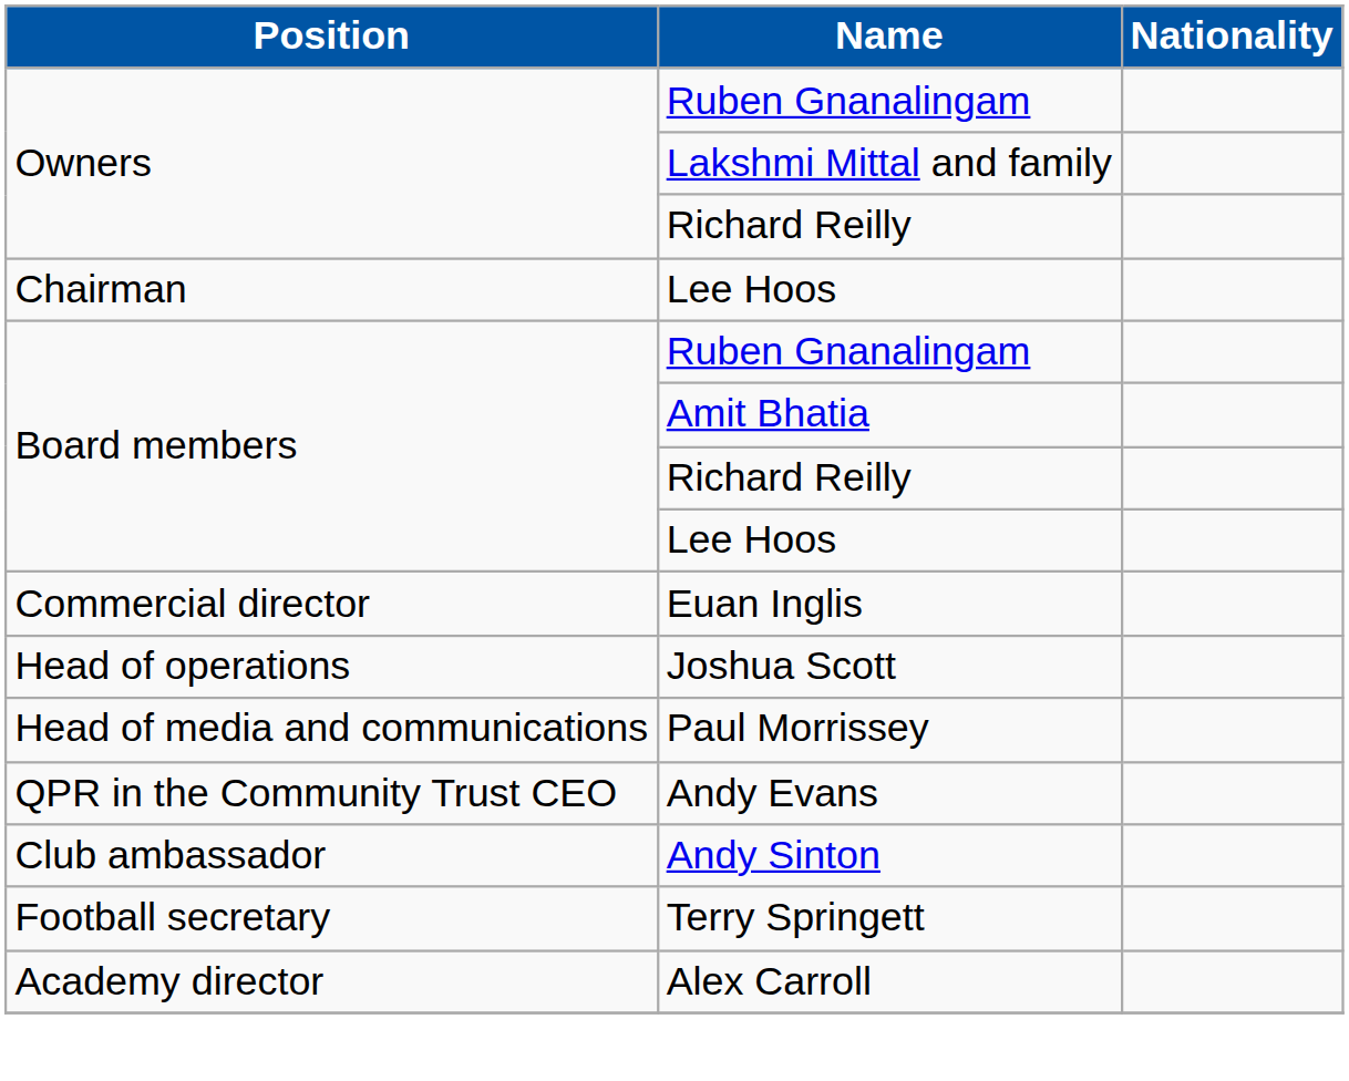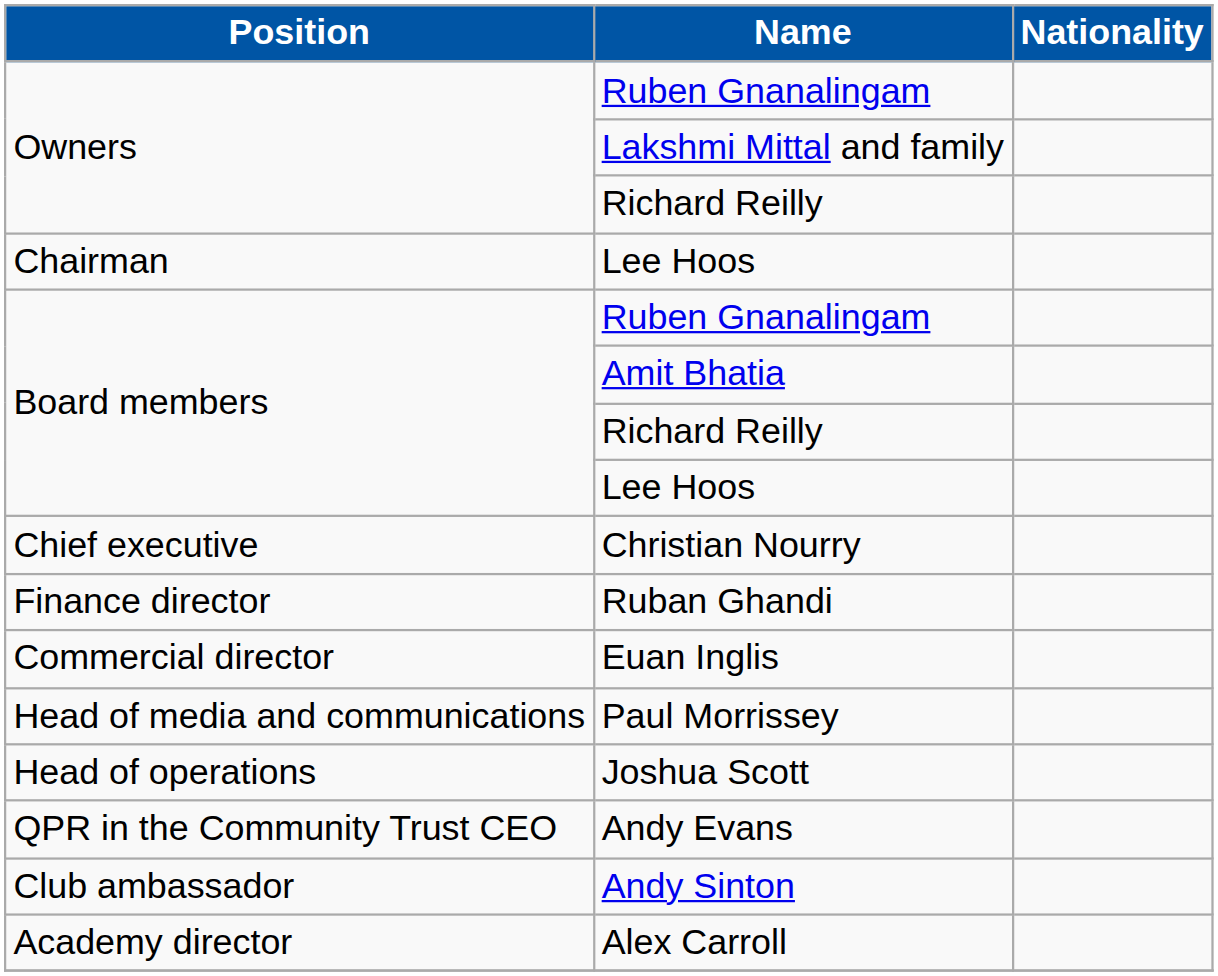+ row: Chief executive | Christian Nourry
+ row: Finance director | Ruban Ghandi
rows swapped: Paul Morrissey <-> Joshua Scott
- row: Football secretary | Terry Springett
